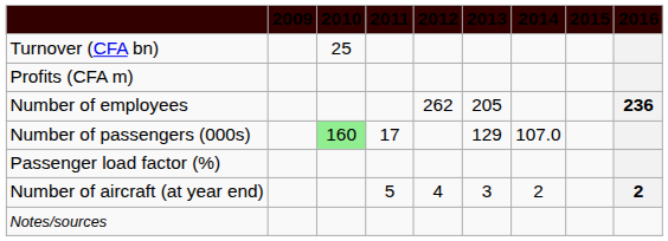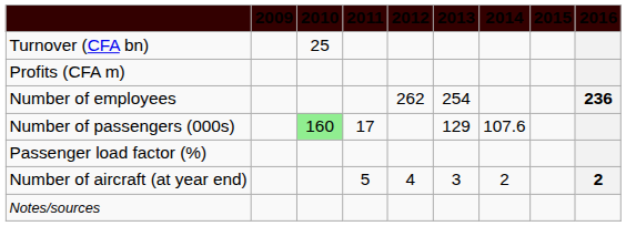Number of employees | 2013: 205 -> 254
Number of passengers (000s) | 2014: 107.0 -> 107.6
